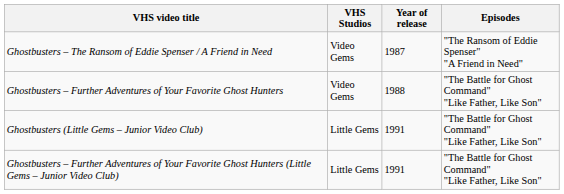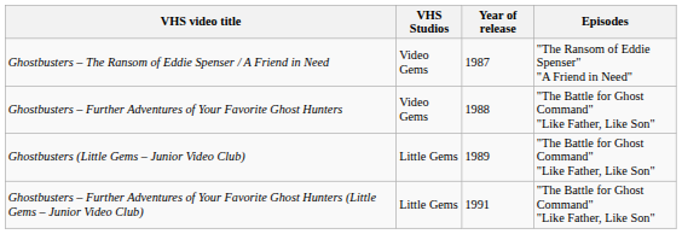Ghostbusters (Little Gems – Junior Video Club) | Year of release: 1991 -> 1989
